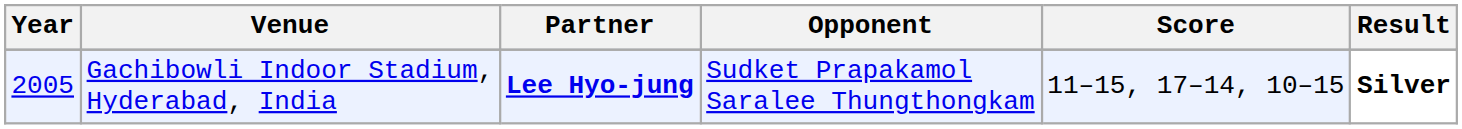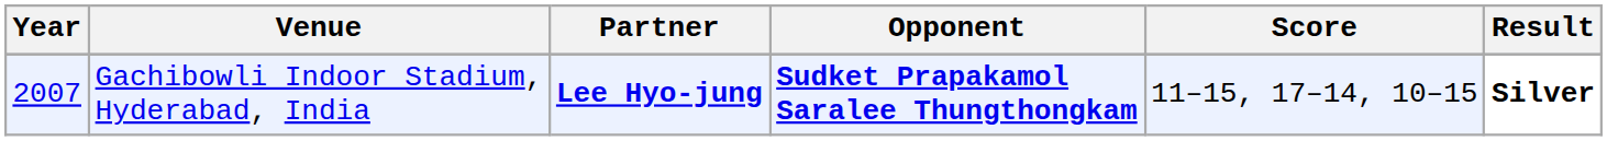Gachibowli Indoor Stadium, Hyderabad, India | Year: 2005 -> 2007
Gachibowli Indoor Stadium, Hyderabad, India | Opponent: normal -> bold
